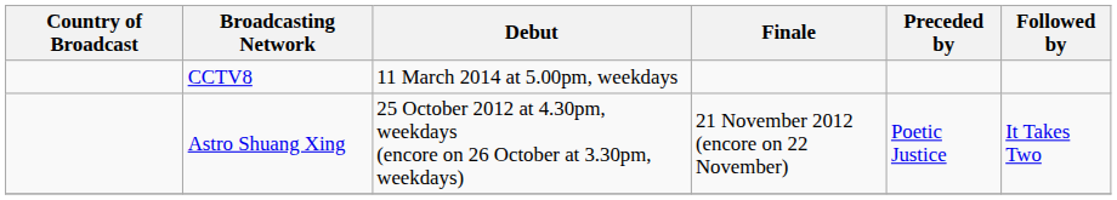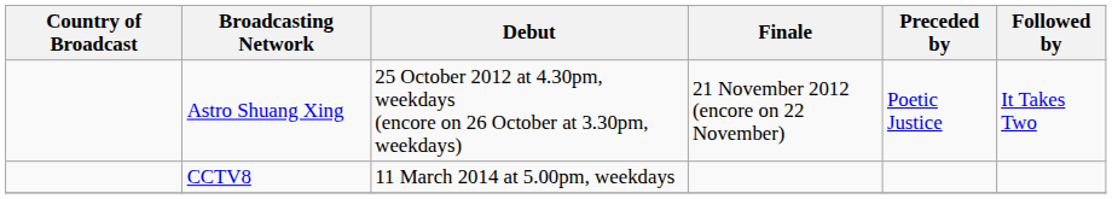rows swapped: Astro Shuang Xing <-> CCTV8
